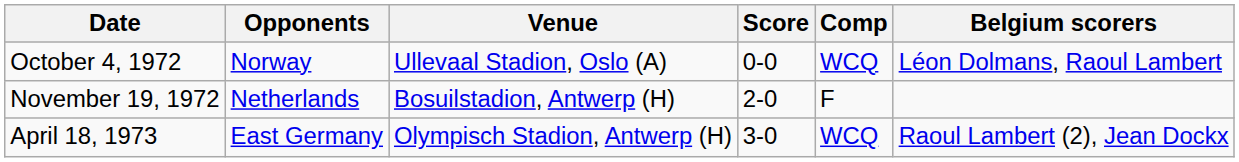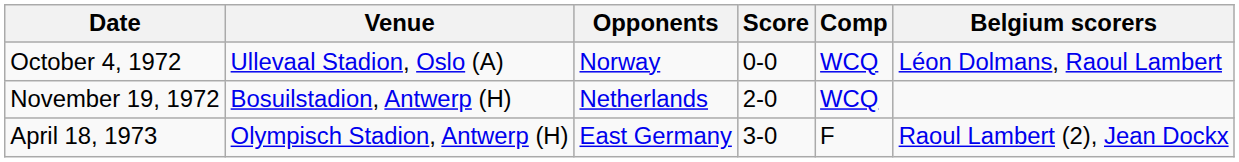columns swapped: Venue <-> Opponents
November 19, 1972 | Comp: F -> WCQ
April 18, 1973 | Comp: WCQ -> F
